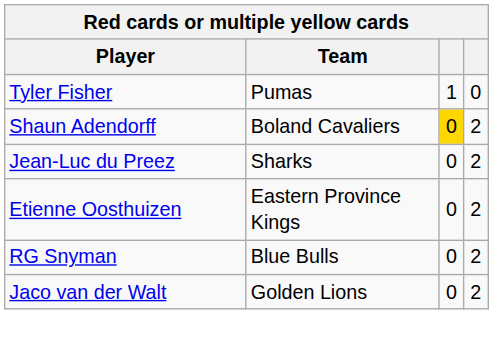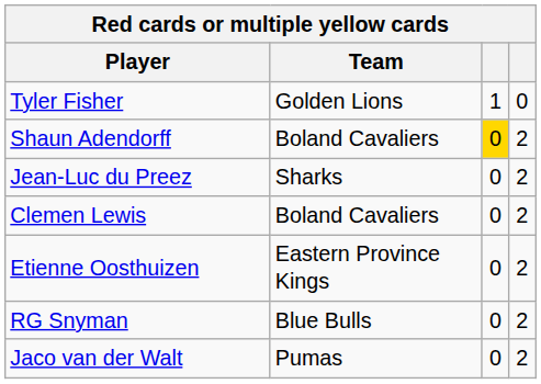Tyler Fisher | Team: Pumas -> Golden Lions
+ row: Clemen Lewis | Boland Cavaliers | 0 | 2
Jaco van der Walt | Team: Golden Lions -> Pumas
